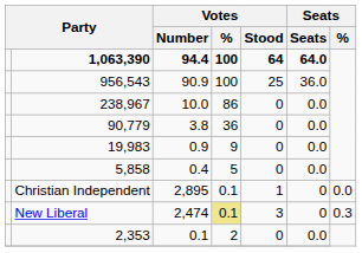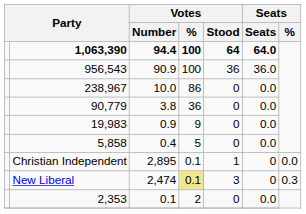956,543 | Votes / Stood: 25 -> 36
